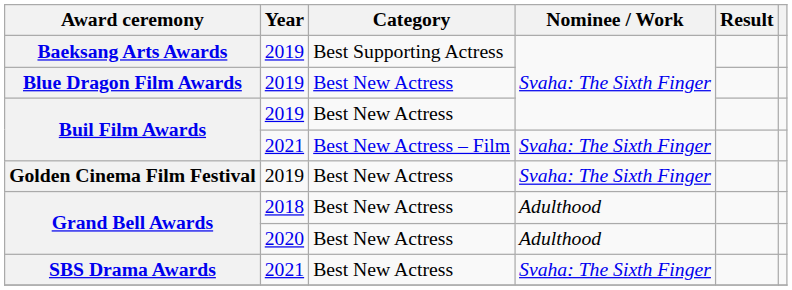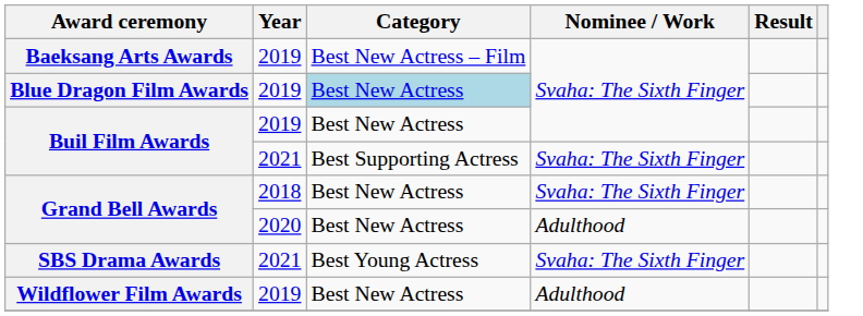Baeksang Arts Awards | Category: Best Supporting Actress -> Best New Actress – Film
Blue Dragon Film Awards | Category: no background -> lightblue background
Buil Film Awards / 2021 | Category: Best New Actress – Film -> Best Supporting Actress
- row: Golden Cinema Film Festival | 2019 | Best New Actress | Svaha: The Sixth Finger
Grand Bell Awards / 2018 | Nominee / Work: Adulthood -> Svaha: The Sixth Finger
SBS Drama Awards | Category: Best New Actress -> Best Young Actress
+ row: Wildflower Film Awards | 2019 | Best New Actress | Adulthood
